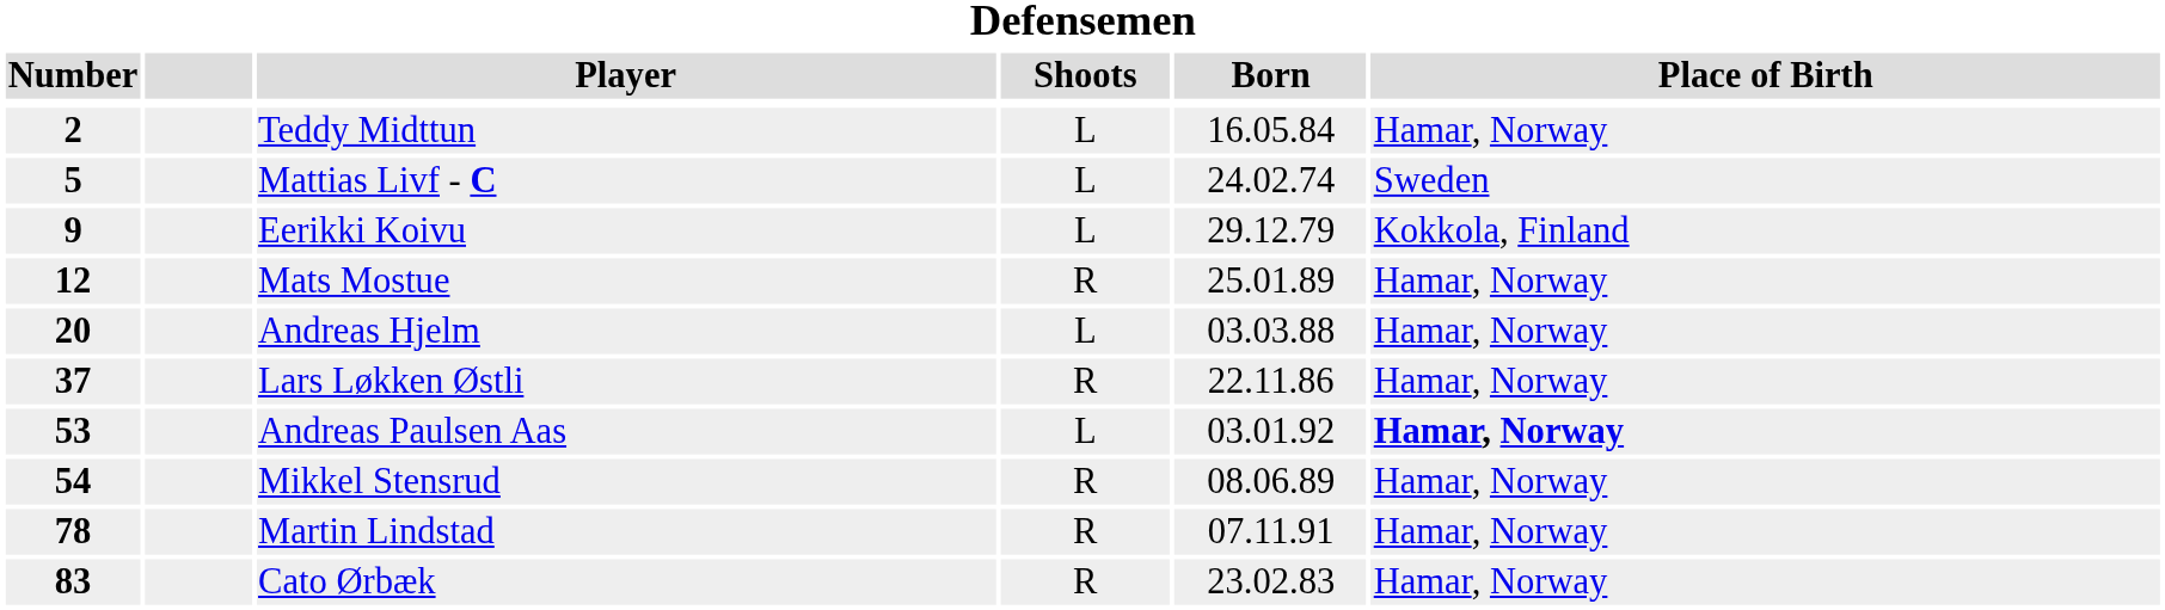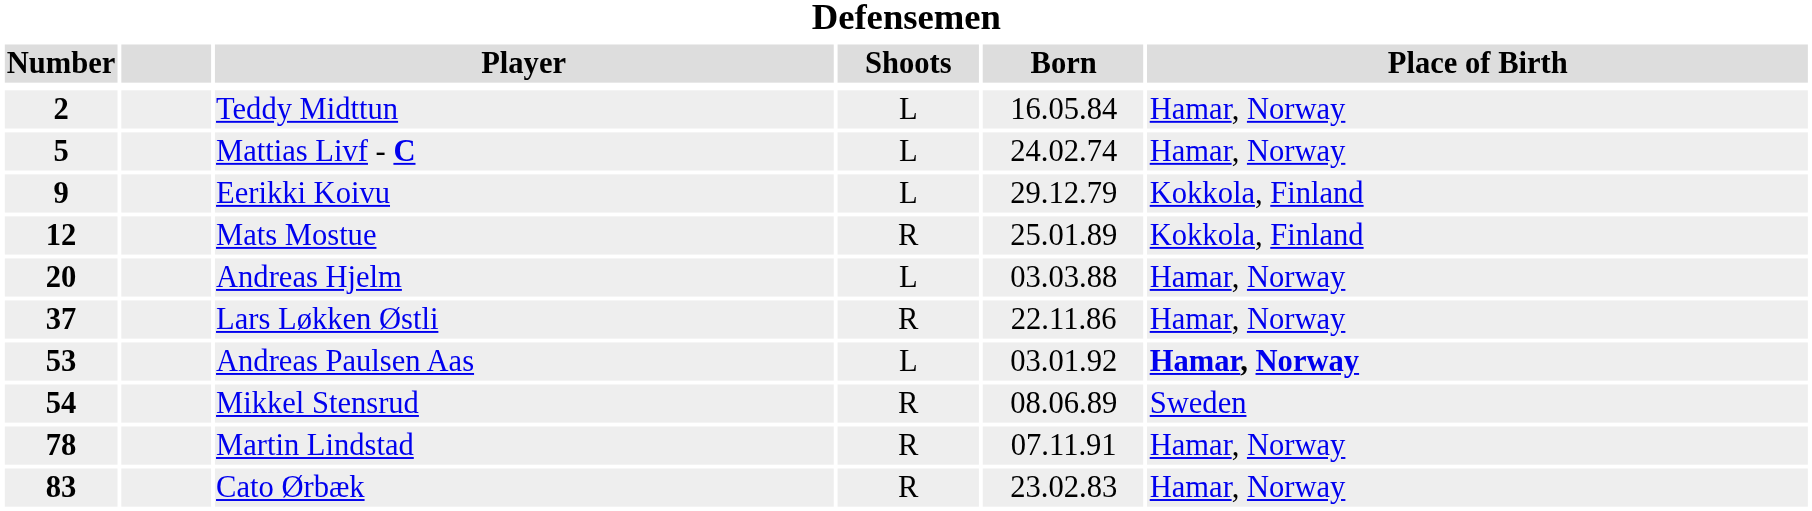Mattias Livf - C | Place of Birth: Sweden -> Hamar, Norway
Mats Mostue | Place of Birth: Hamar, Norway -> Kokkola, Finland
Mikkel Stensrud | Place of Birth: Hamar, Norway -> Sweden
